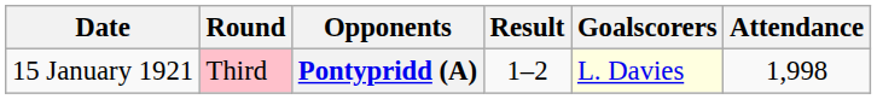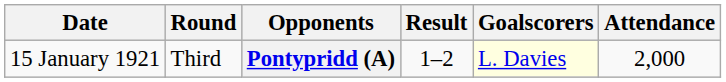Pontypridd (A) | Round: pink background -> no background
Pontypridd (A) | Attendance: 1,998 -> 2,000
